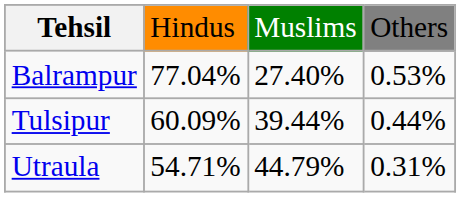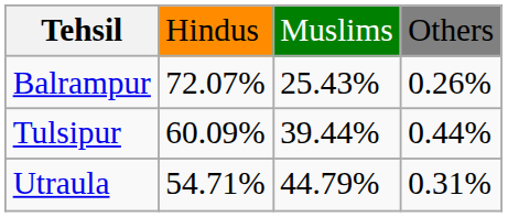Balrampur | column 2: 77.04% -> 72.07%
Balrampur | column 3: 27.40% -> 25.43%
Balrampur | column 4: 0.53% -> 0.26%
